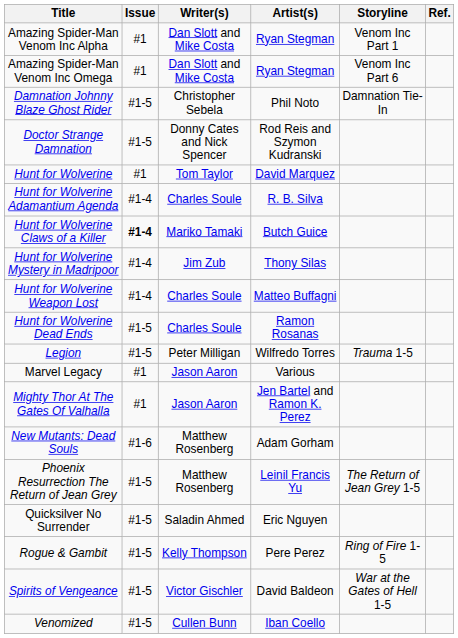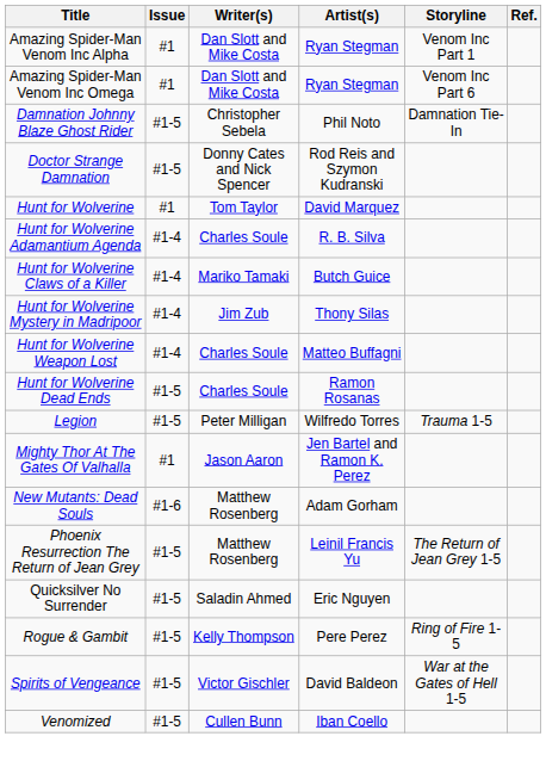Hunt for Wolverine Claws of a Killer | Issue: bold -> normal
- row: Marvel Legacy | #1 | Jason Aaron | Various
